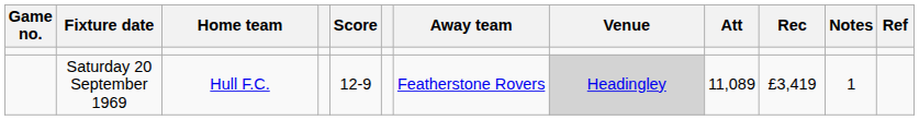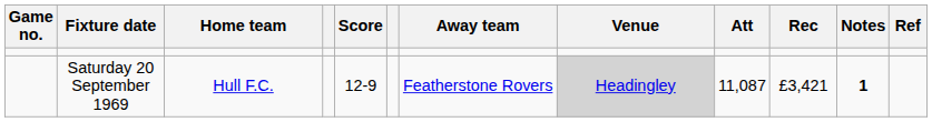Saturday 20 September 1969 | Att: 11,089 -> 11,087
Saturday 20 September 1969 | Rec: £3,419 -> £3,421
Saturday 20 September 1969 | Notes: normal -> bold
